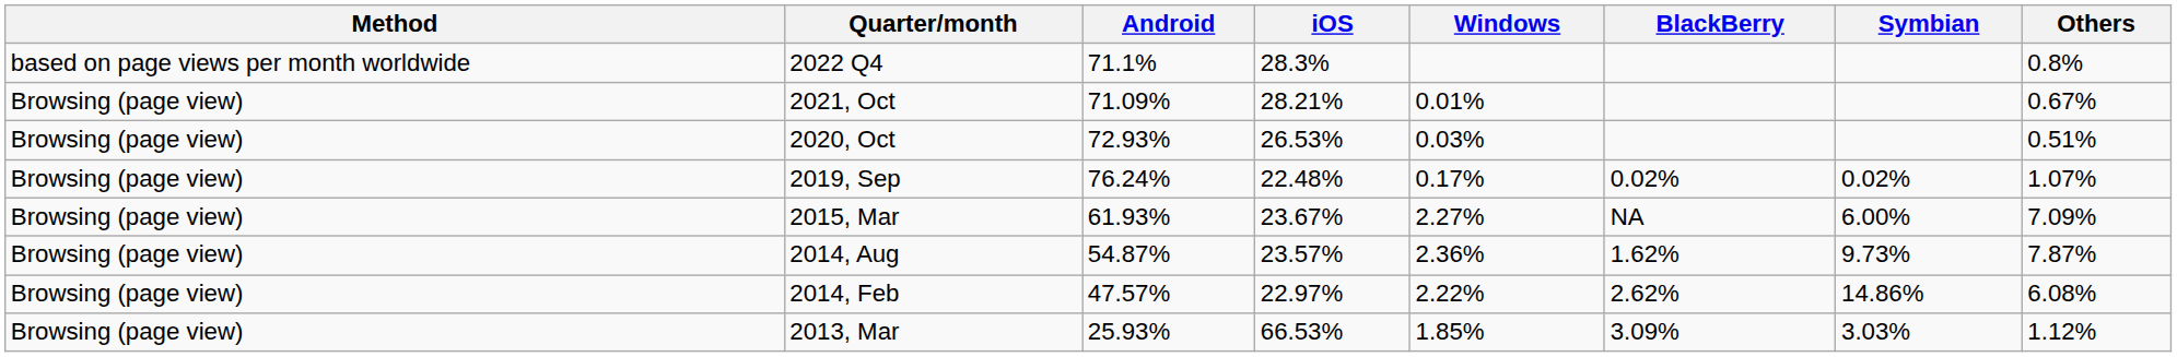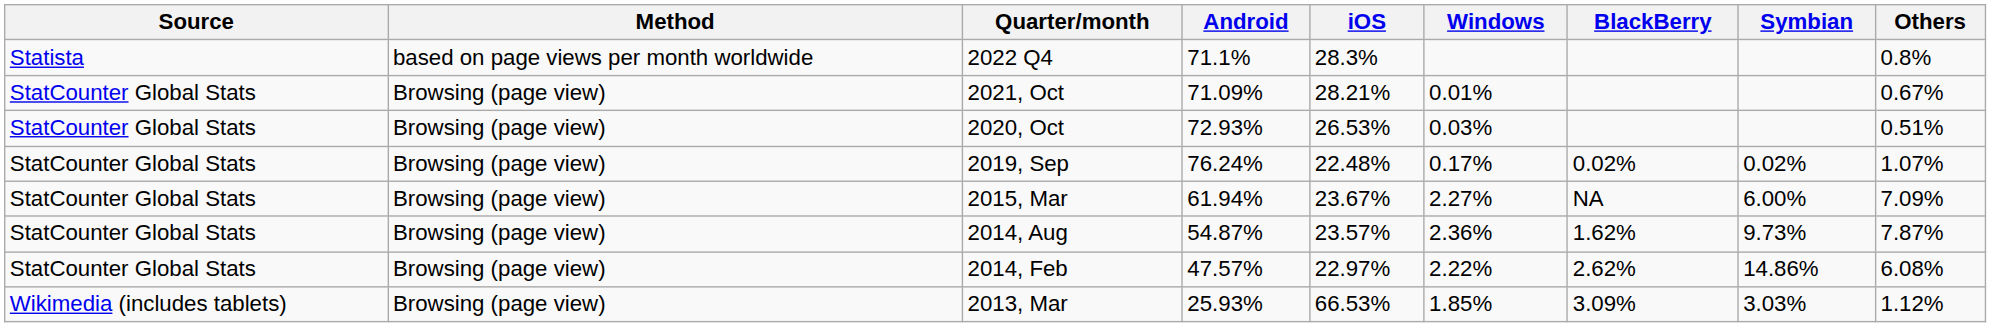+ column: Source | Statista | StatCounter Global Stats | StatCounter Global Stats | StatCounter Global Stats | StatCounter Global Stats | StatCounter Global Stats | StatCounter Global Stats | Wikimedia (includes tablets)
2015, Mar | Android: 61.93% -> 61.94%
